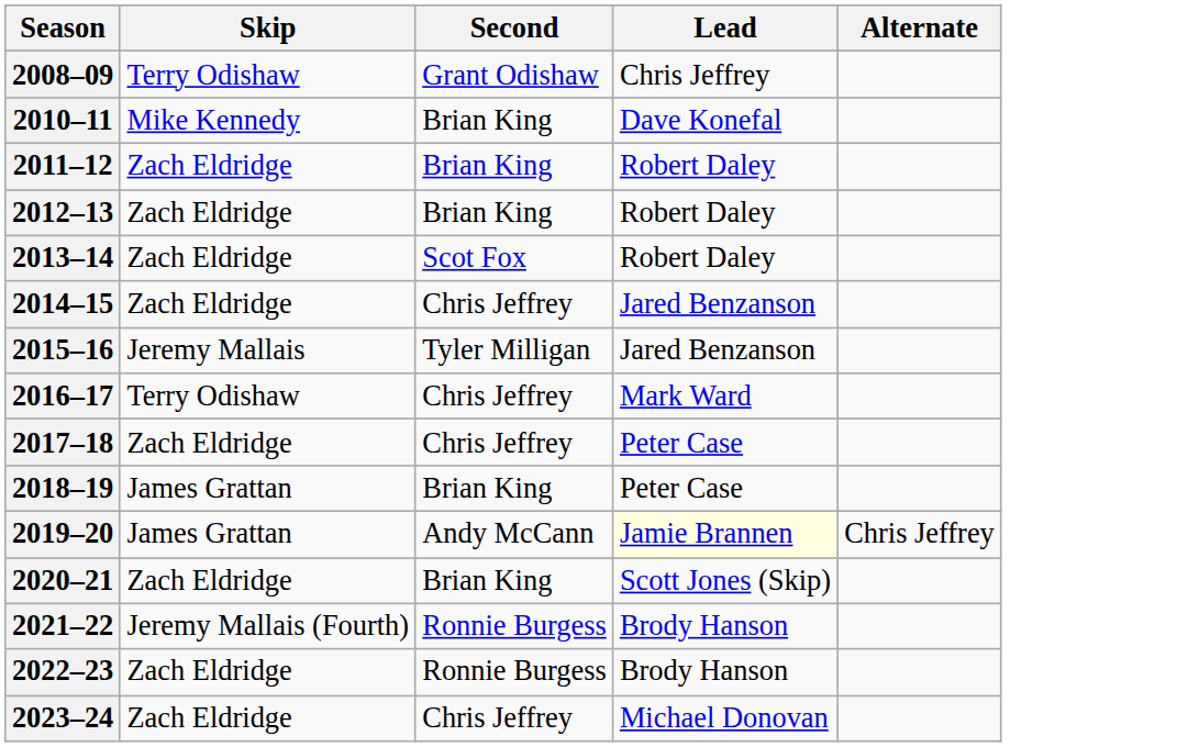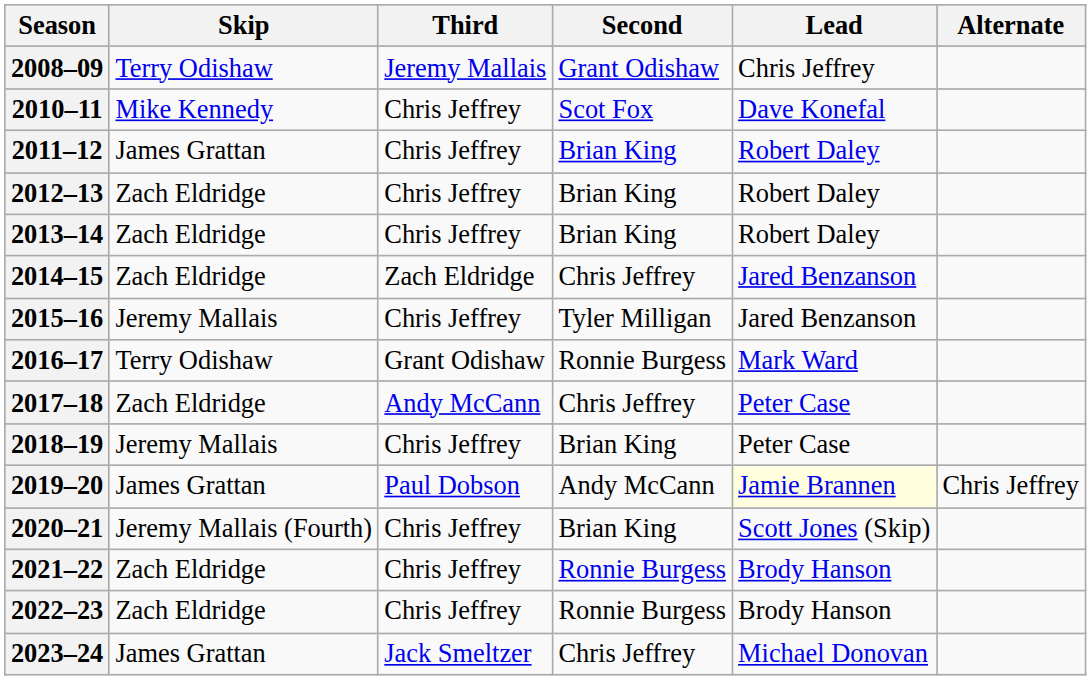+ column: Third | Jeremy Mallais | Chris Jeffrey | Chris Jeffrey | Chris Jeffrey | Chris Jeffrey | Zach Eldridge | Chris Jeffrey | Grant Odishaw | Andy McCann | Chris Jeffrey | Paul Dobson | Chris Jeffrey | Chris Jeffrey | Chris Jeffrey | Jack Smeltzer
2010–11 | Second: Brian King -> Scot Fox
2011–12 | Skip: Zach Eldridge -> James Grattan
2013–14 | Second: Scot Fox -> Brian King
2016–17 | Second: Chris Jeffrey -> Ronnie Burgess
2018–19 | Skip: James Grattan -> Jeremy Mallais
2020–21 | Skip: Zach Eldridge -> Jeremy Mallais (Fourth)
2021–22 | Skip: Jeremy Mallais (Fourth) -> Zach Eldridge
2023–24 | Skip: Zach Eldridge -> James Grattan
